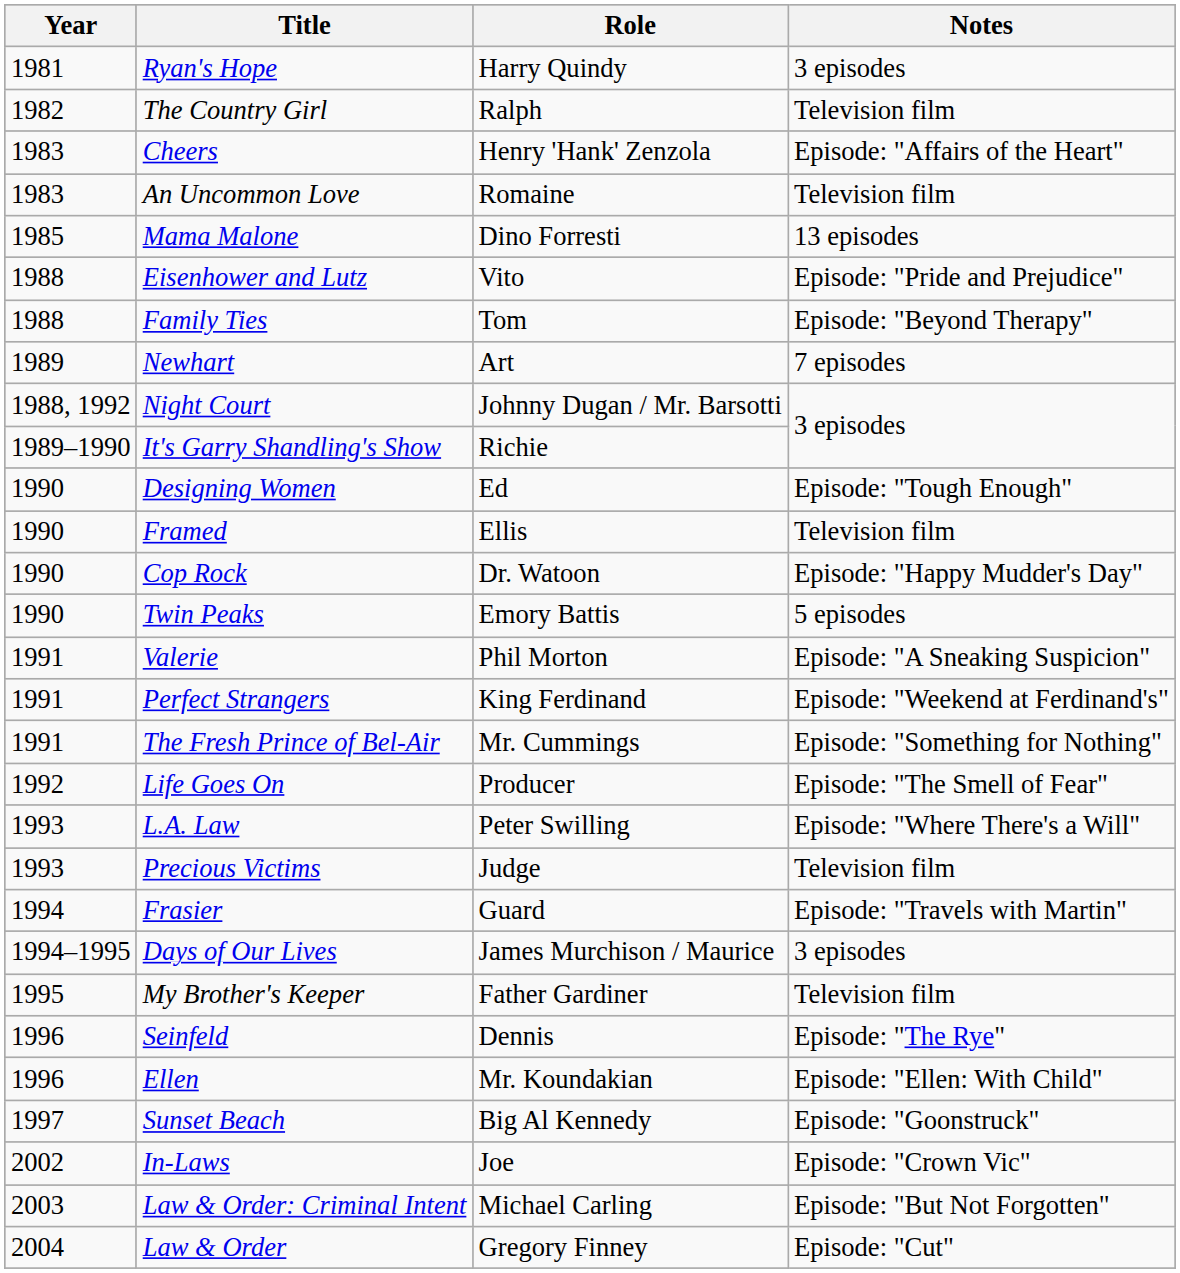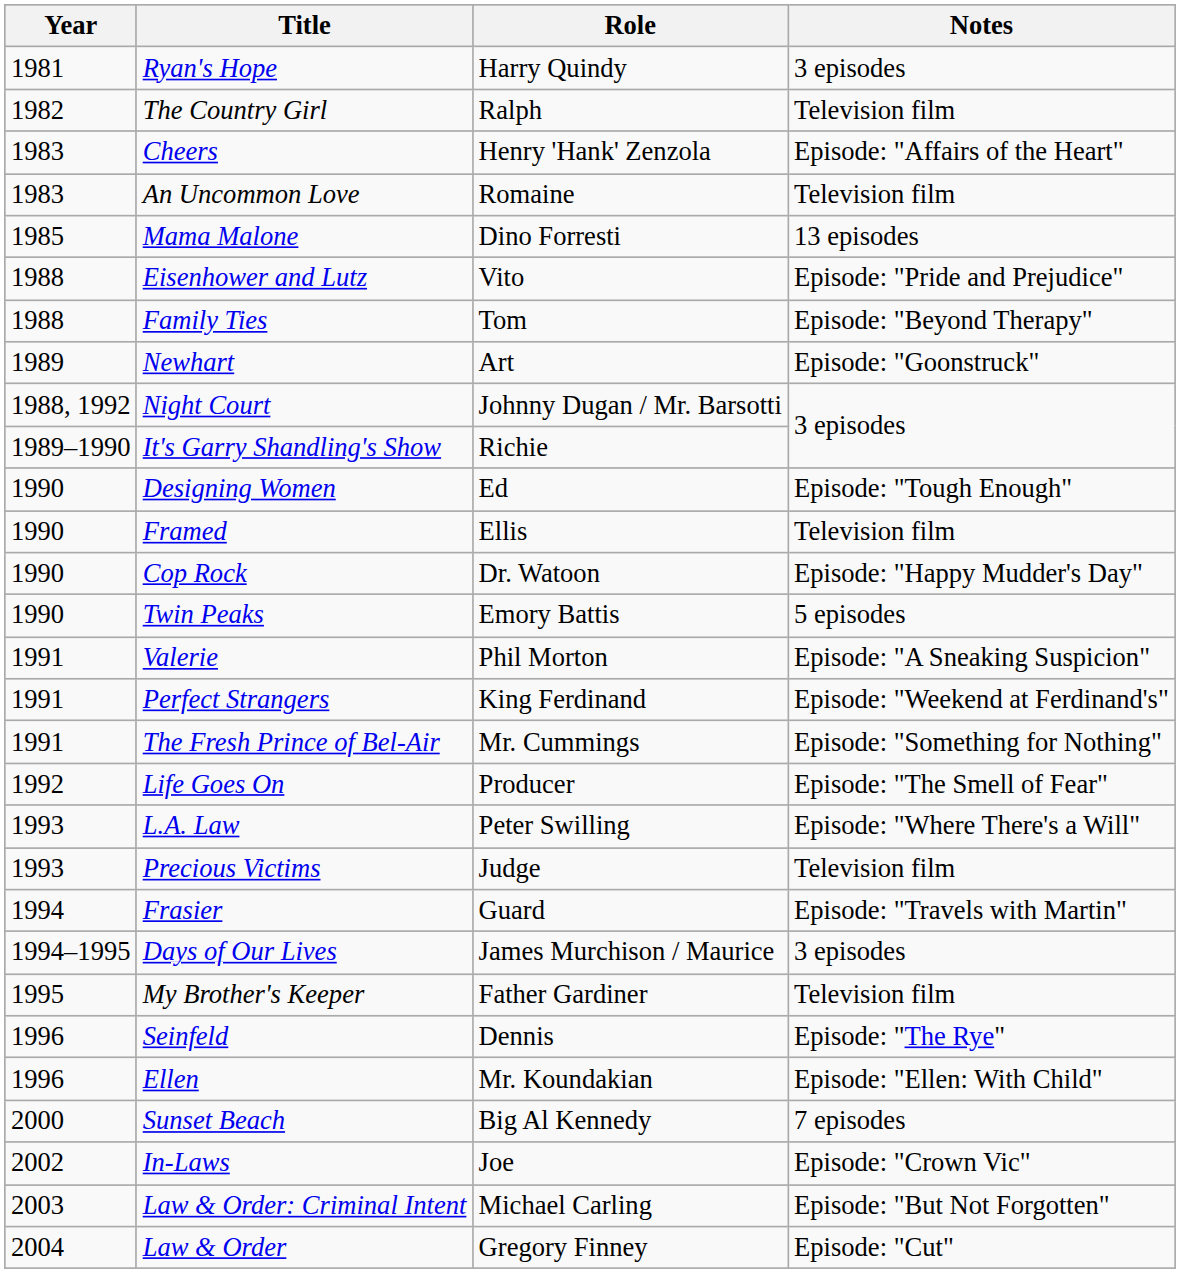Newhart | Notes: 7 episodes -> Episode: "Goonstruck"
Sunset Beach | Year: 1997 -> 2000
Sunset Beach | Notes: Episode: "Goonstruck" -> 7 episodes
